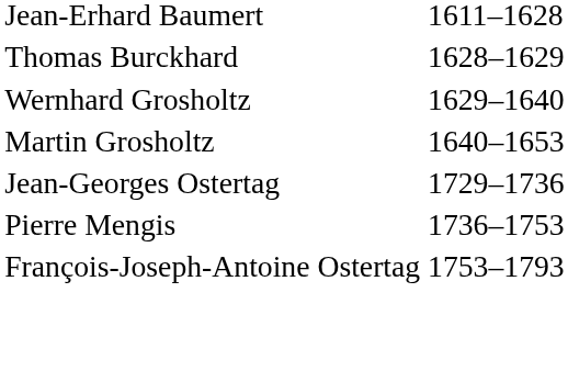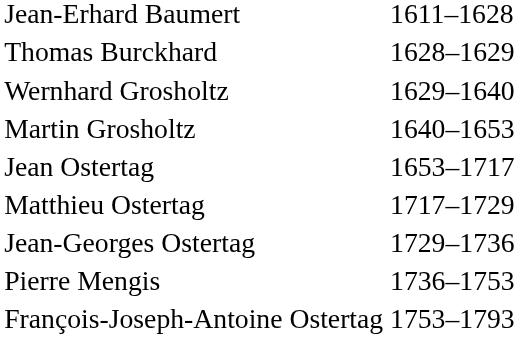+ row: Jean Ostertag | 1653–1717
+ row: Matthieu Ostertag | 1717–1729
